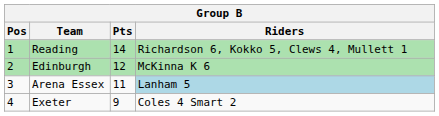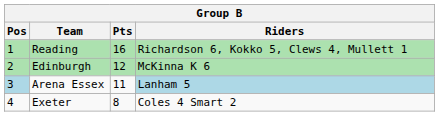Reading | Pts: 14 -> 16
Arena Essex | Pos: no background -> lightblue background
Exeter | Pts: 9 -> 8
